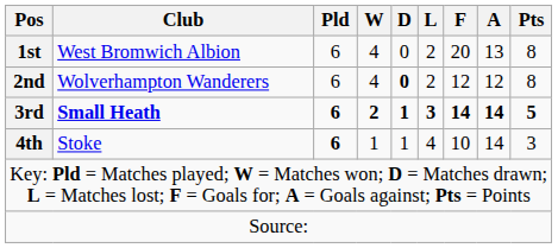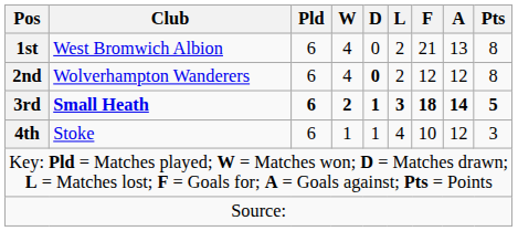1st | F: 20 -> 21
3rd | F: 14 -> 18
4th | Pld: bold -> normal
4th | A: 14 -> 12
